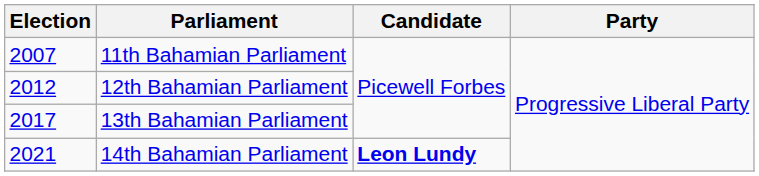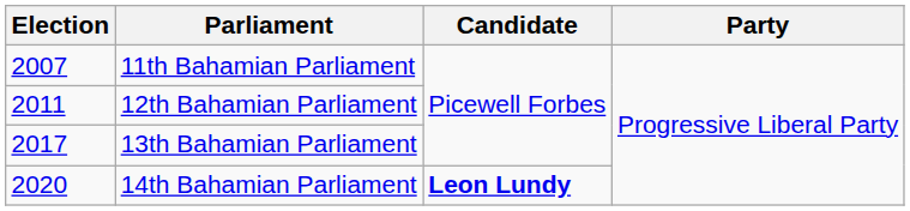12th Bahamian Parliament | Election: 2012 -> 2011
14th Bahamian Parliament | Election: 2021 -> 2020
